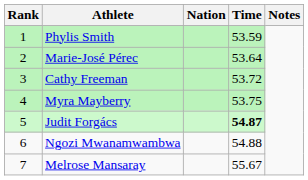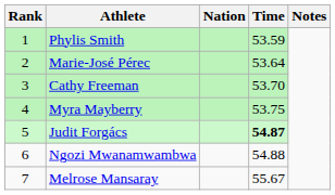Cathy Freeman | Time: 53.72 -> 53.70
